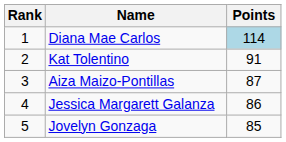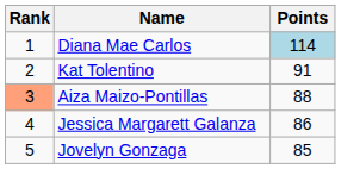Aiza Maizo-Pontillas | Rank: no background -> lightsalmon background
Aiza Maizo-Pontillas | Points: 87 -> 88
